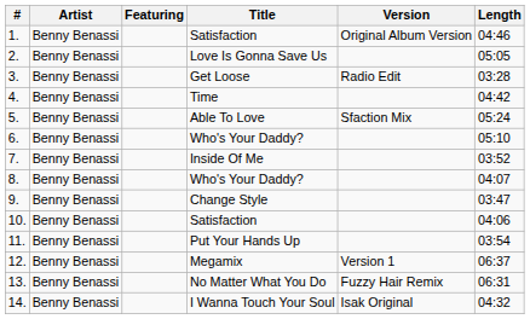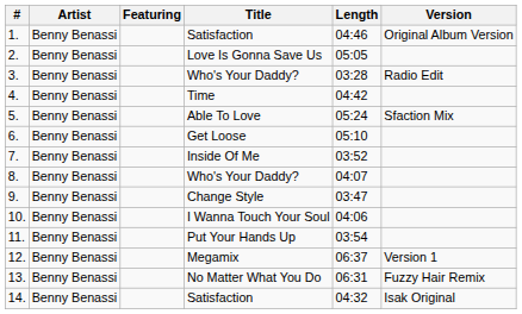columns swapped: Version <-> Length
3. | Title: Get Loose -> Who's Your Daddy?
6. | Title: Who's Your Daddy? -> Get Loose
10. | Title: Satisfaction -> I Wanna Touch Your Soul
14. | Title: I Wanna Touch Your Soul -> Satisfaction
